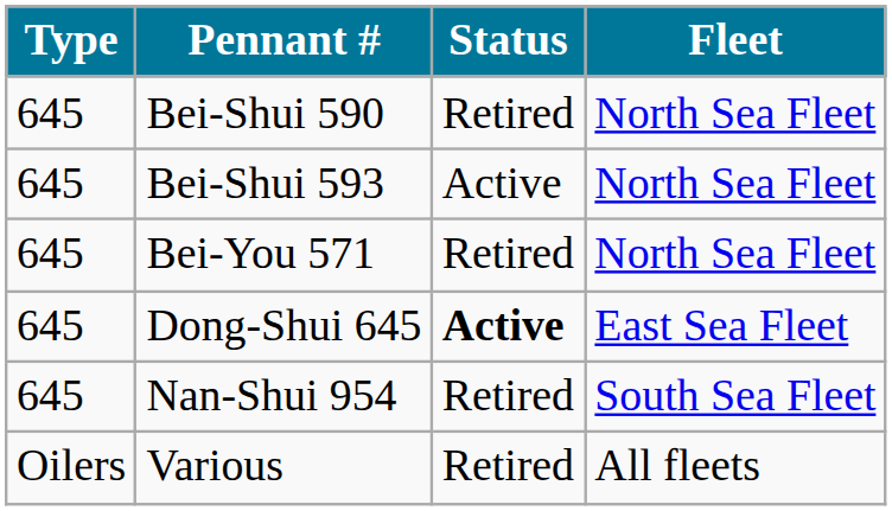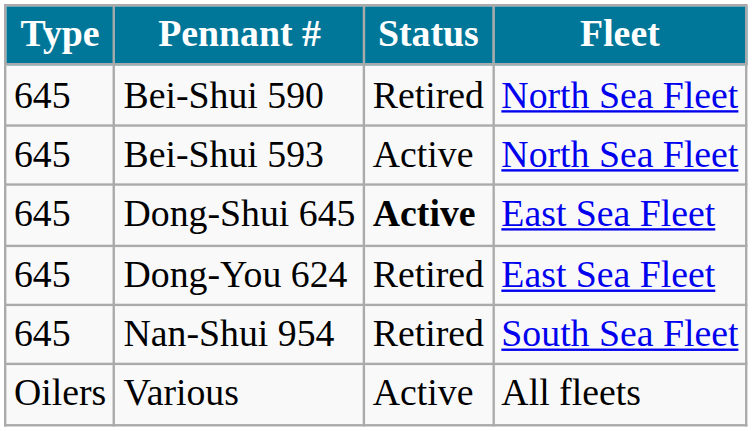- row: 645 | Bei-You 571 | Retired | North Sea Fleet
+ row: 645 | Dong-You 624 | Retired | East Sea Fleet
Various | Status: Retired -> Active
